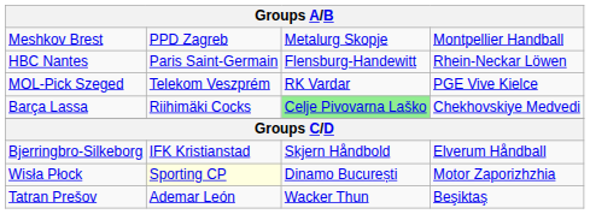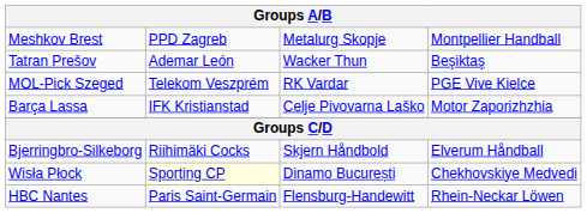rows swapped: HBC Nantes <-> Tatran Prešov
Barça Lassa | column 2: Riihimäki Cocks -> IFK Kristianstad
Barça Lassa | column 3: lightgreen background -> no background
Barça Lassa | column 4: Chekhovskiye Medvedi -> Motor Zaporizhzhia
Bjerringbro-Silkeborg | column 2: IFK Kristianstad -> Riihimäki Cocks
Wisła Płock | column 4: Motor Zaporizhzhia -> Chekhovskiye Medvedi
